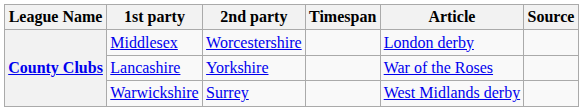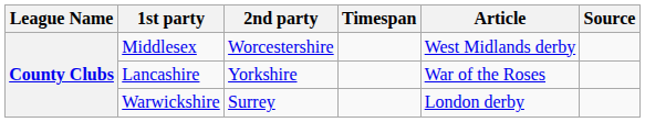Middlesex | Article: London derby -> West Midlands derby
Warwickshire | Article: West Midlands derby -> London derby
